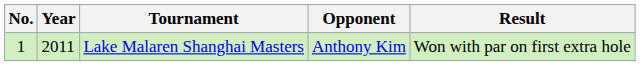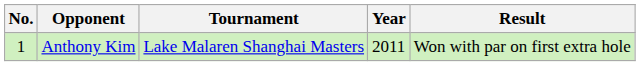columns swapped: Year <-> Opponent
